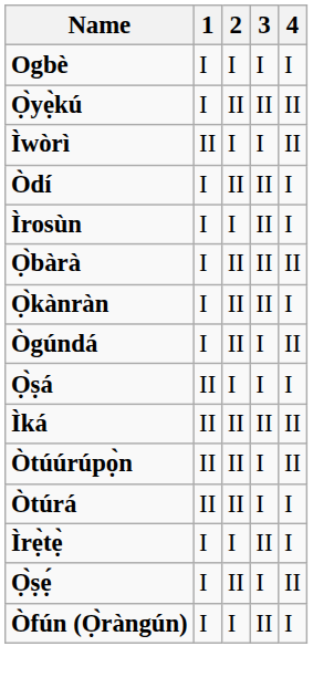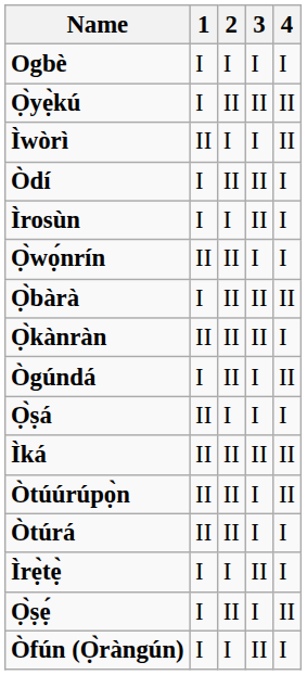+ row: Ọ̀wọ́nrín | II | II | I | I
Ọ̀kànràn | 1: I -> II
